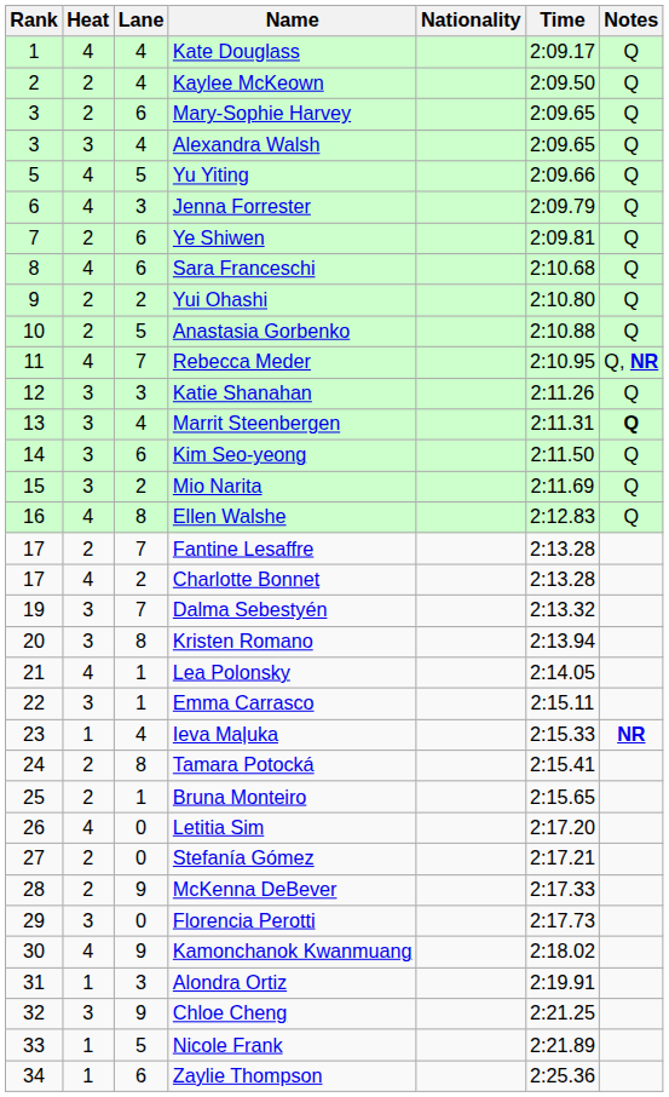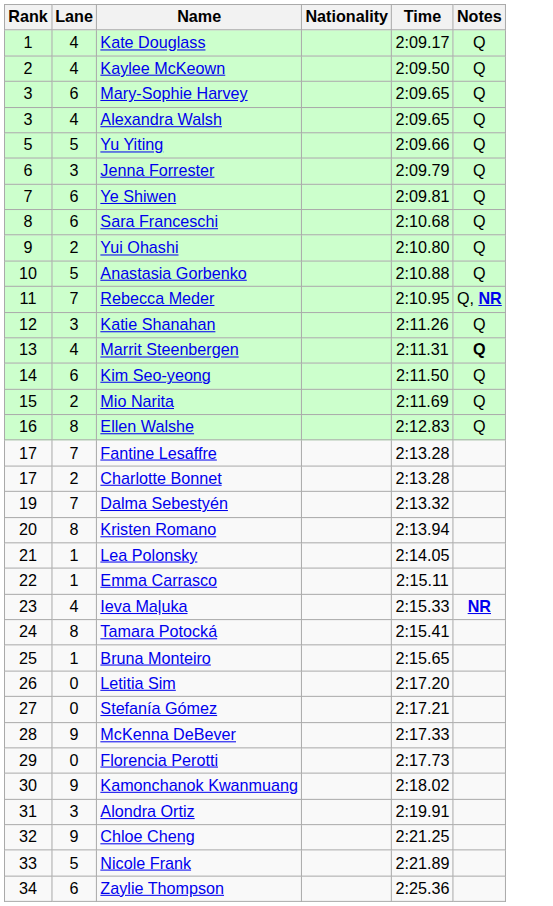- column: Heat | 4 | 2 | 2 | 3 | 4 | 4 | 2 | 4 | 2 | 2 | 4 | 3 | 3 | 3 | 3 | 4 | 2 | 4 | 3 | 3 | 4 | 3 | 1 | 2 | 2 | 4 | 2 | 2 | 3 | 4 | 1 | 3 | 1 | 1
